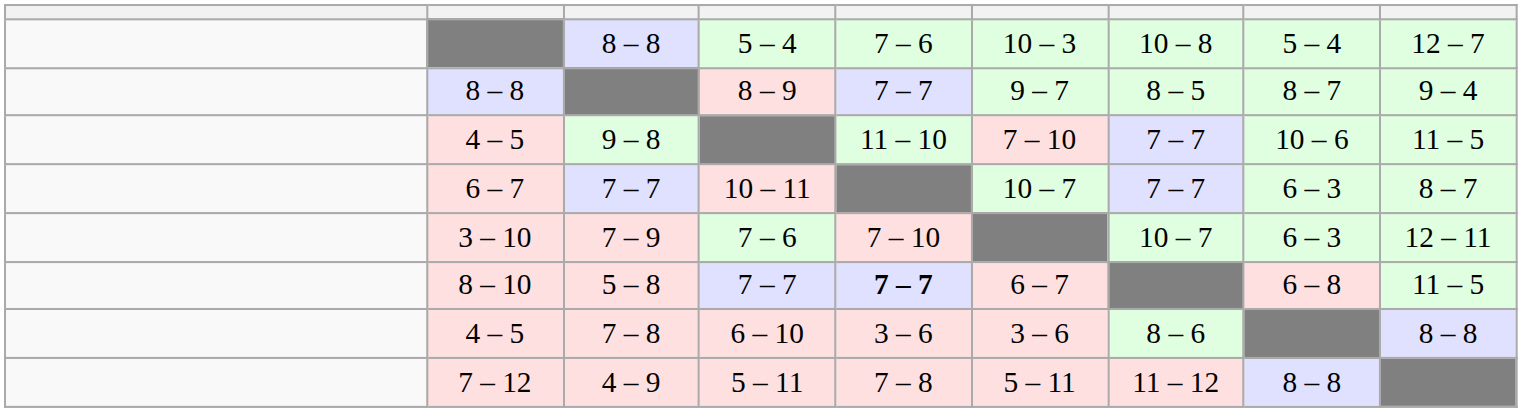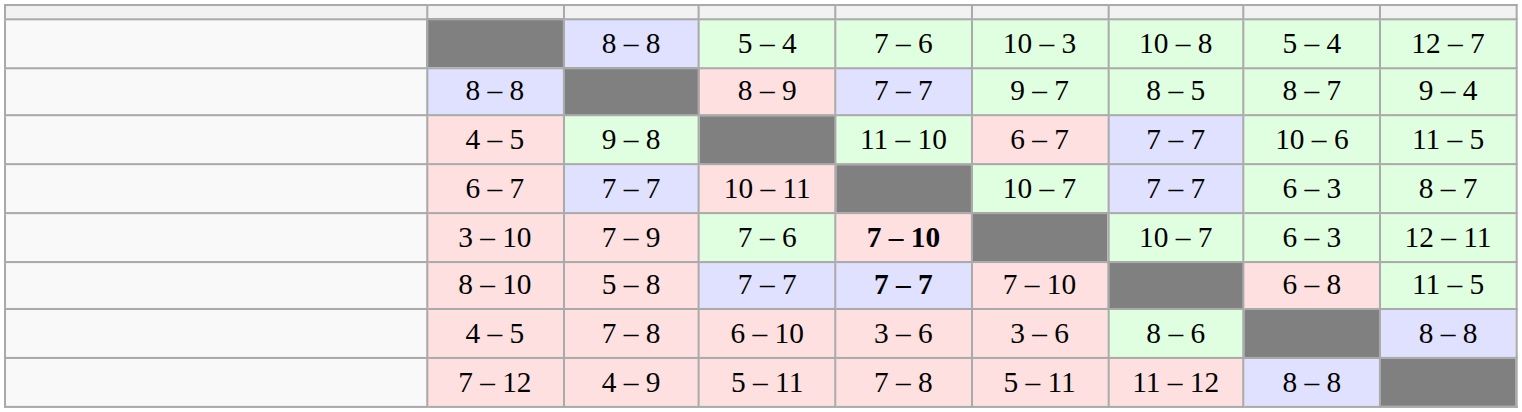9 – 8 | column 6: 7 – 10 -> 6 – 7
7 – 9 | column 5: normal -> bold
5 – 8 | column 6: 6 – 7 -> 7 – 10
